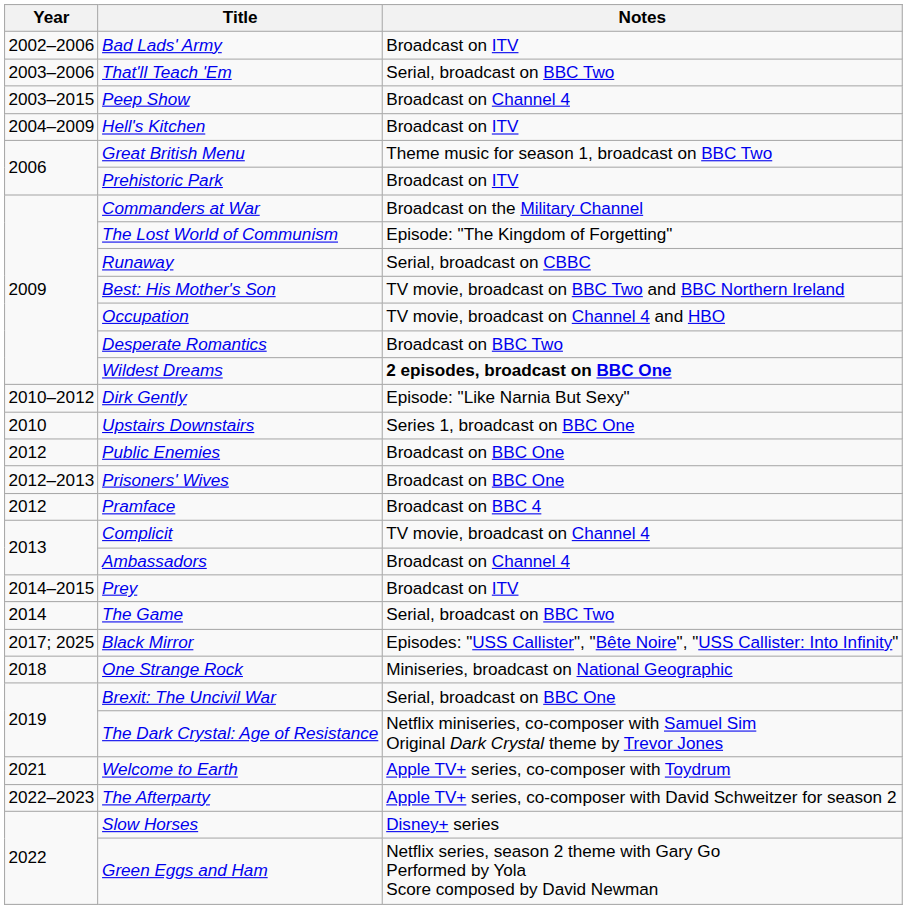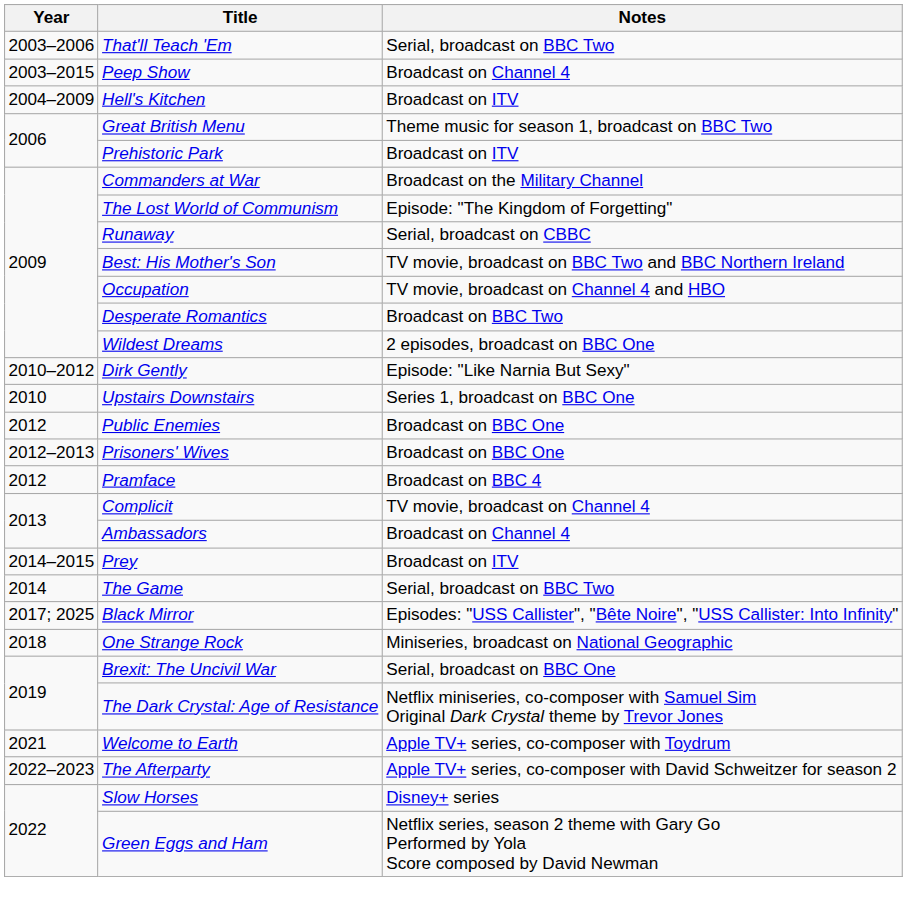- row: 2002–2006 | Bad Lads' Army | Broadcast on ITV
Wildest Dreams | Notes: bold -> normal
